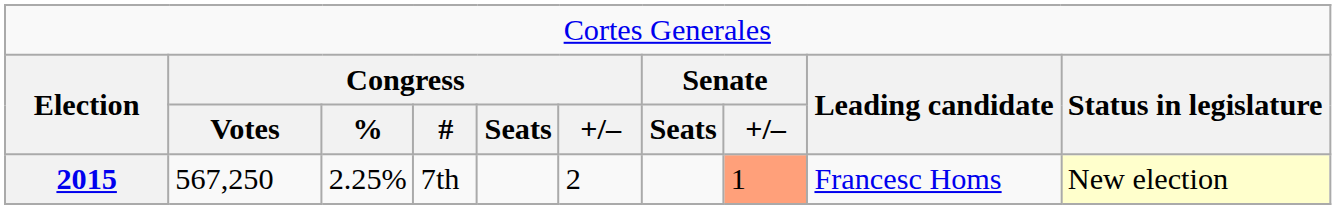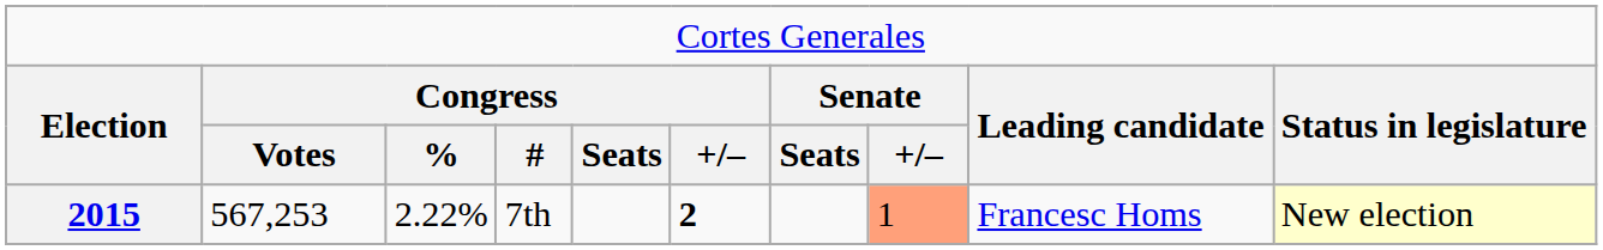2015 | column 2: 567,250 -> 567,253
2015 | column 3: 2.25% -> 2.22%
2015 | column 6: normal -> bold
